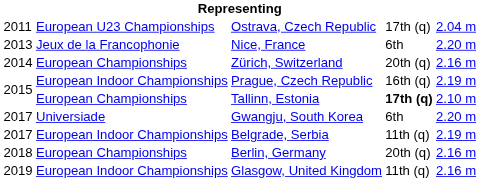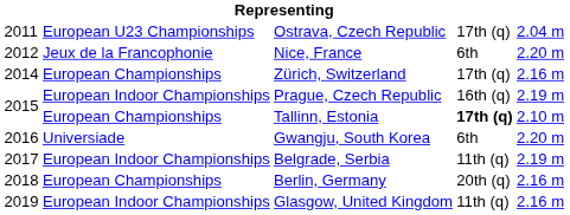Nice, France | column 1: 2013 -> 2012
Zürich, Switzerland | column 4: 20th (q) -> 17th (q)
Gwangju, South Korea | column 1: 2017 -> 2016
